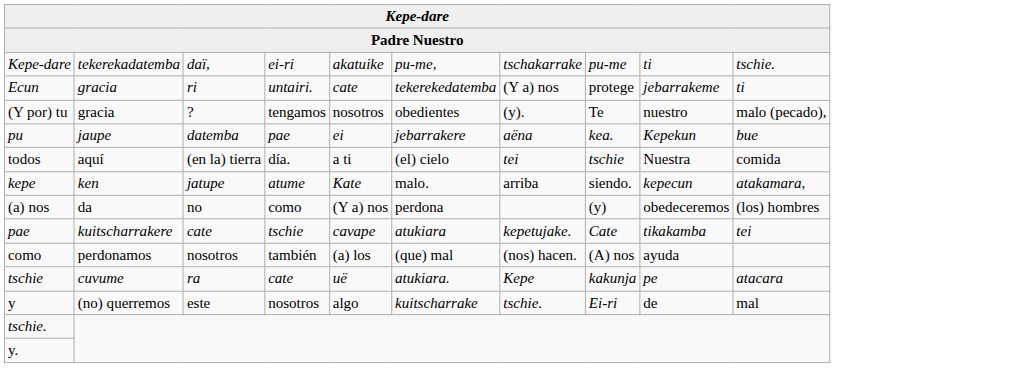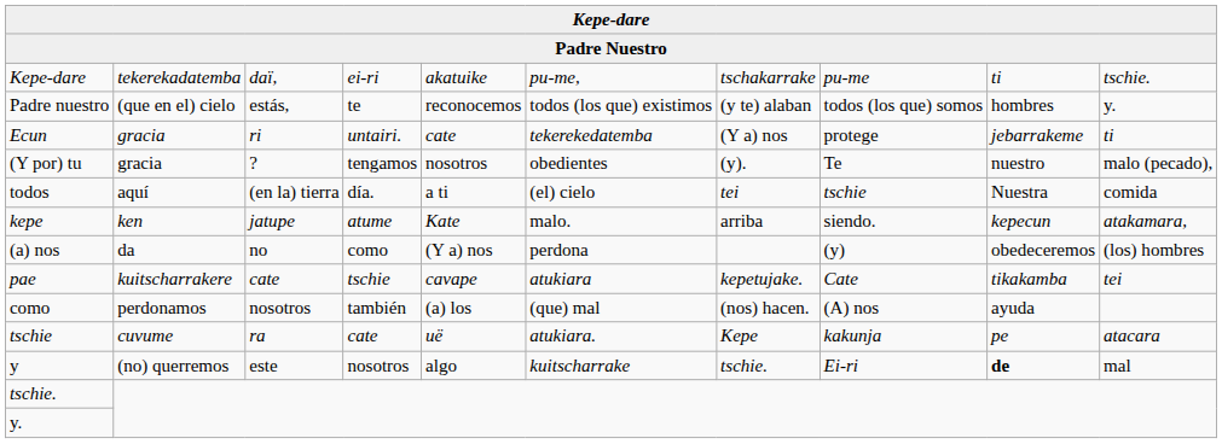+ row: Padre nuestro | (que en el) cielo | estás, | te | reconocemos | todos (los que) existimos | (y te) alaban | todos (los que) somos | hombres | y.
- row: pu | jaupe | datemba | pae | ei | jebarrakere | aëna | kea. | Kepekun | bue
y | column 9: normal -> bold
